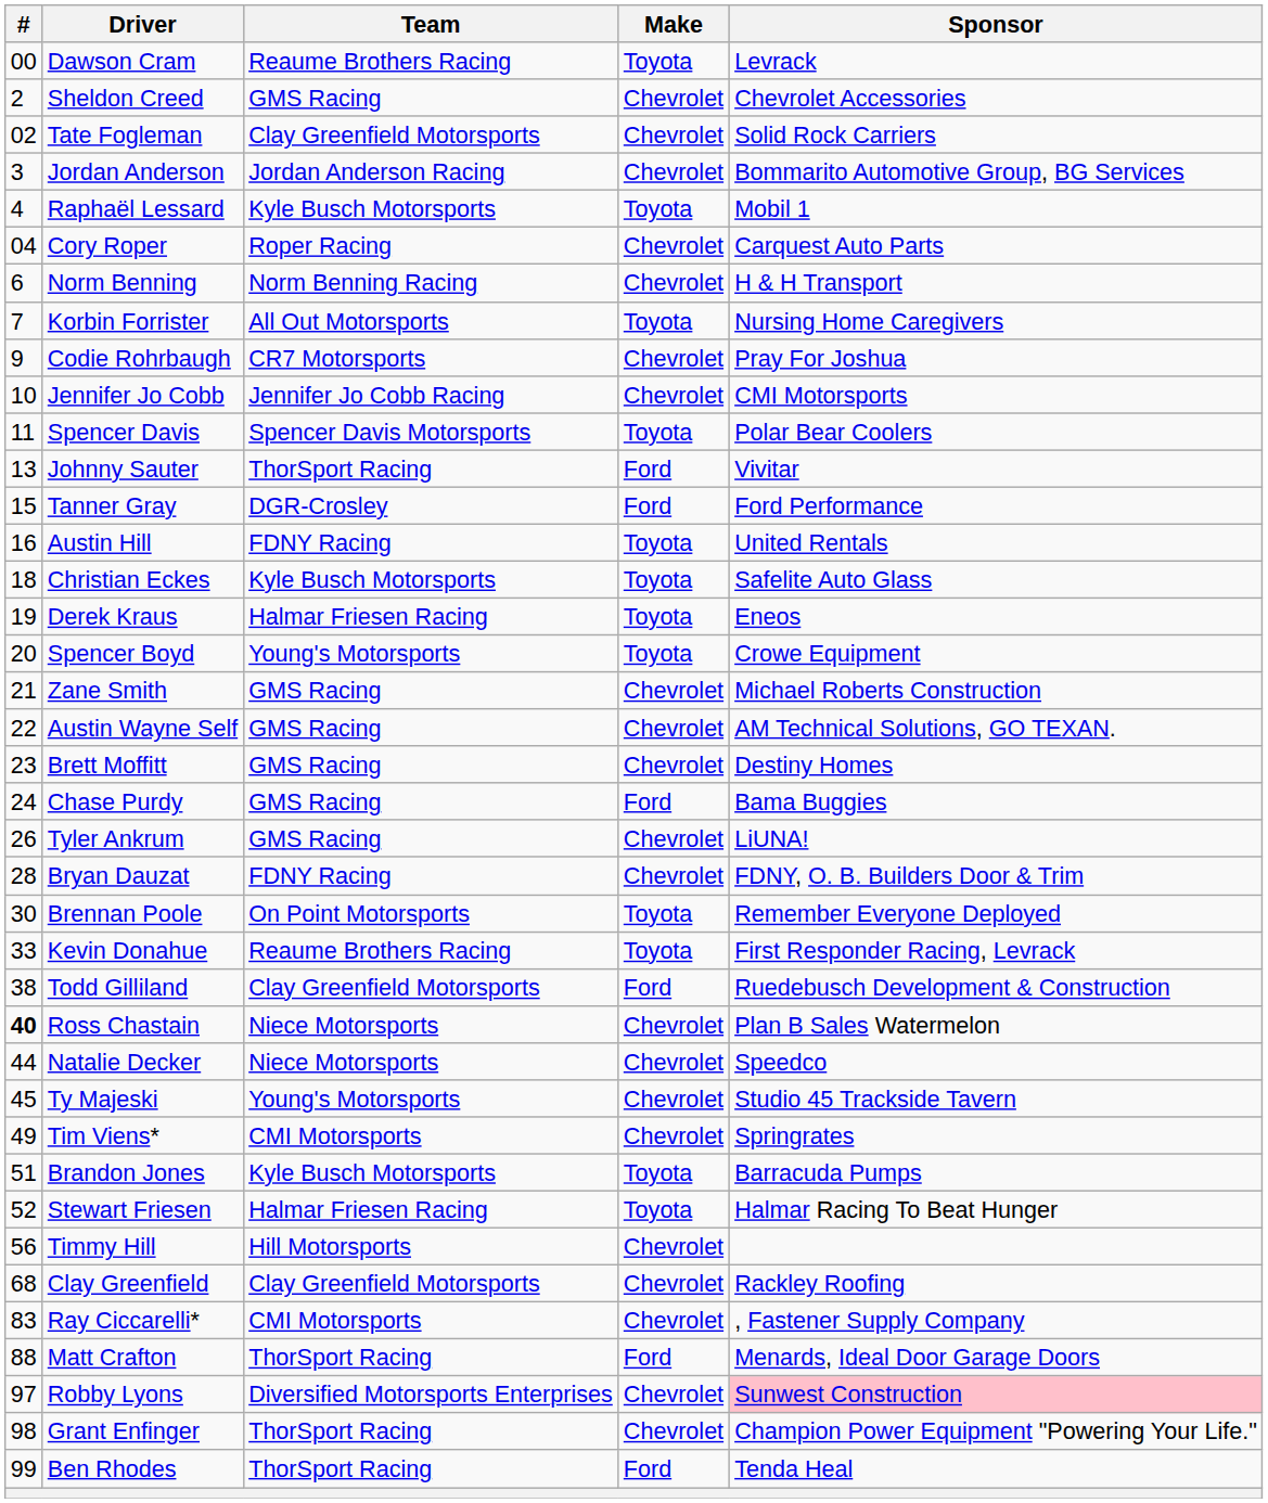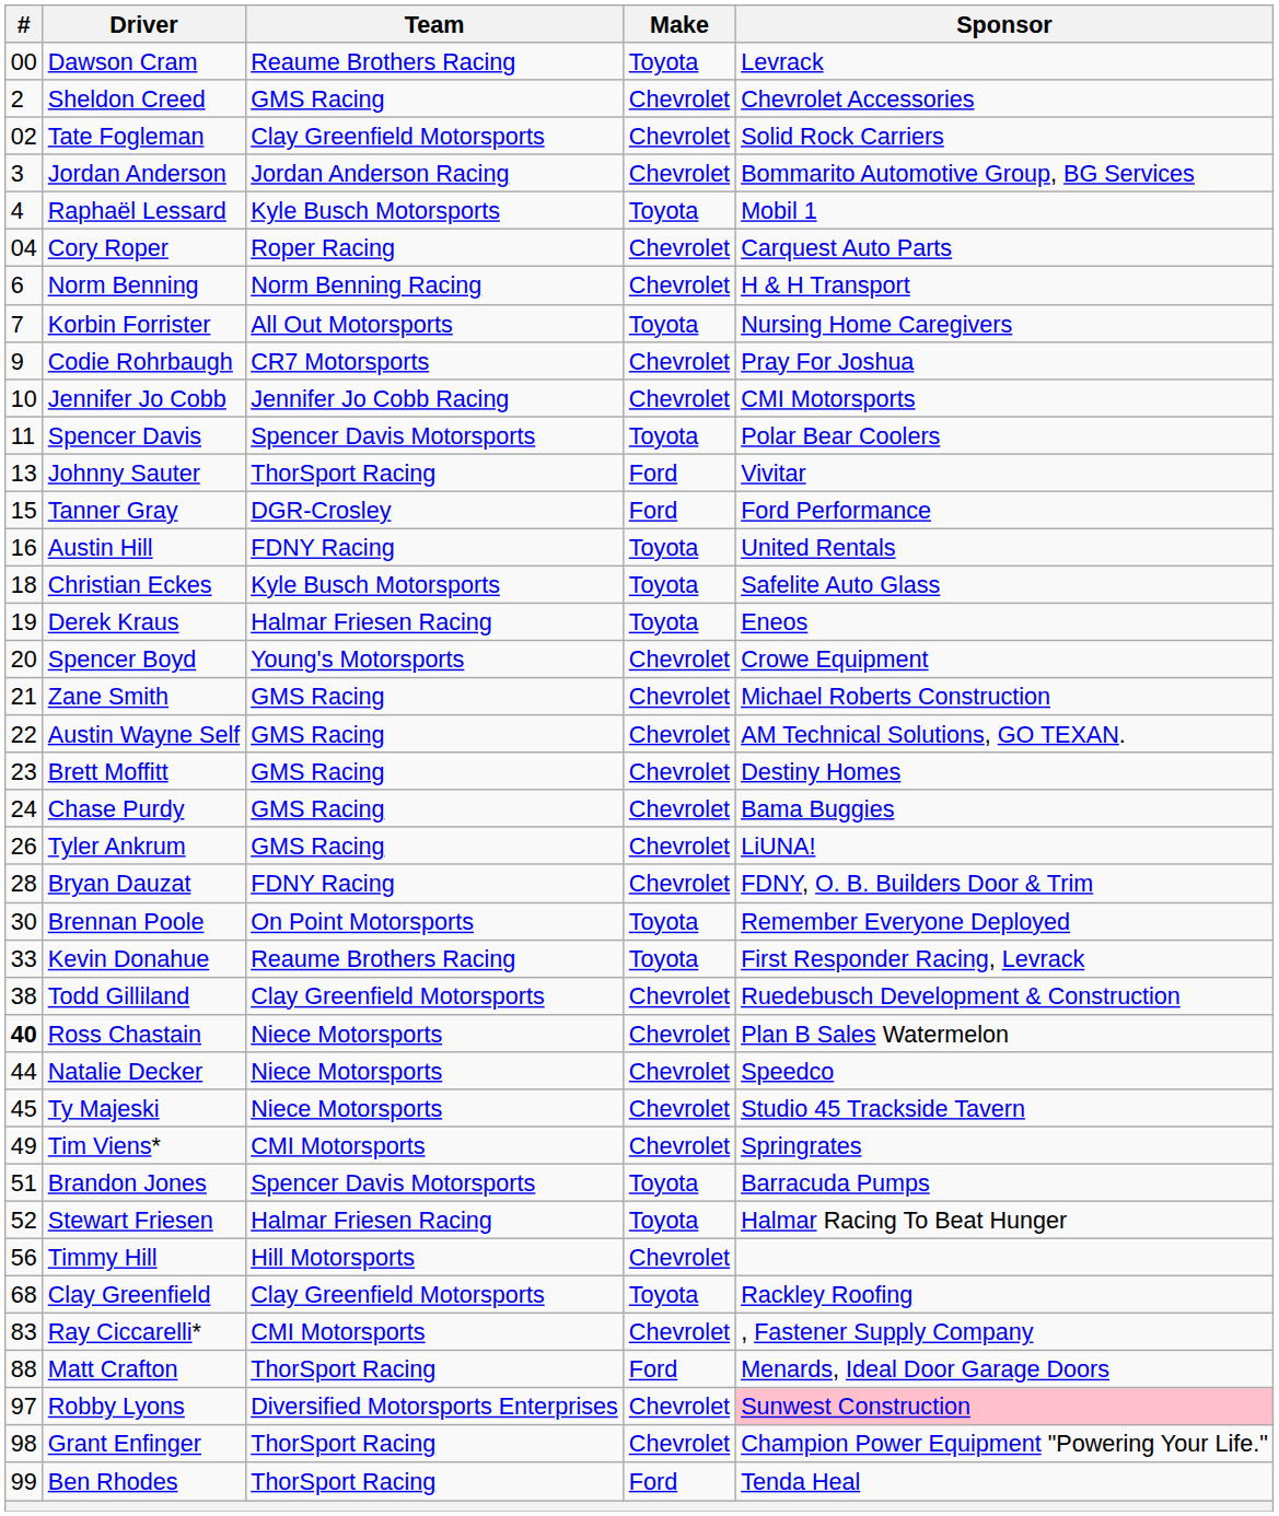Spencer Boyd | Make: Toyota -> Chevrolet
Chase Purdy | Make: Ford -> Chevrolet
Todd Gilliland | Make: Ford -> Chevrolet
Ty Majeski | Team: Young's Motorsports -> Niece Motorsports
Brandon Jones | Team: Kyle Busch Motorsports -> Spencer Davis Motorsports
Clay Greenfield | Make: Chevrolet -> Toyota
